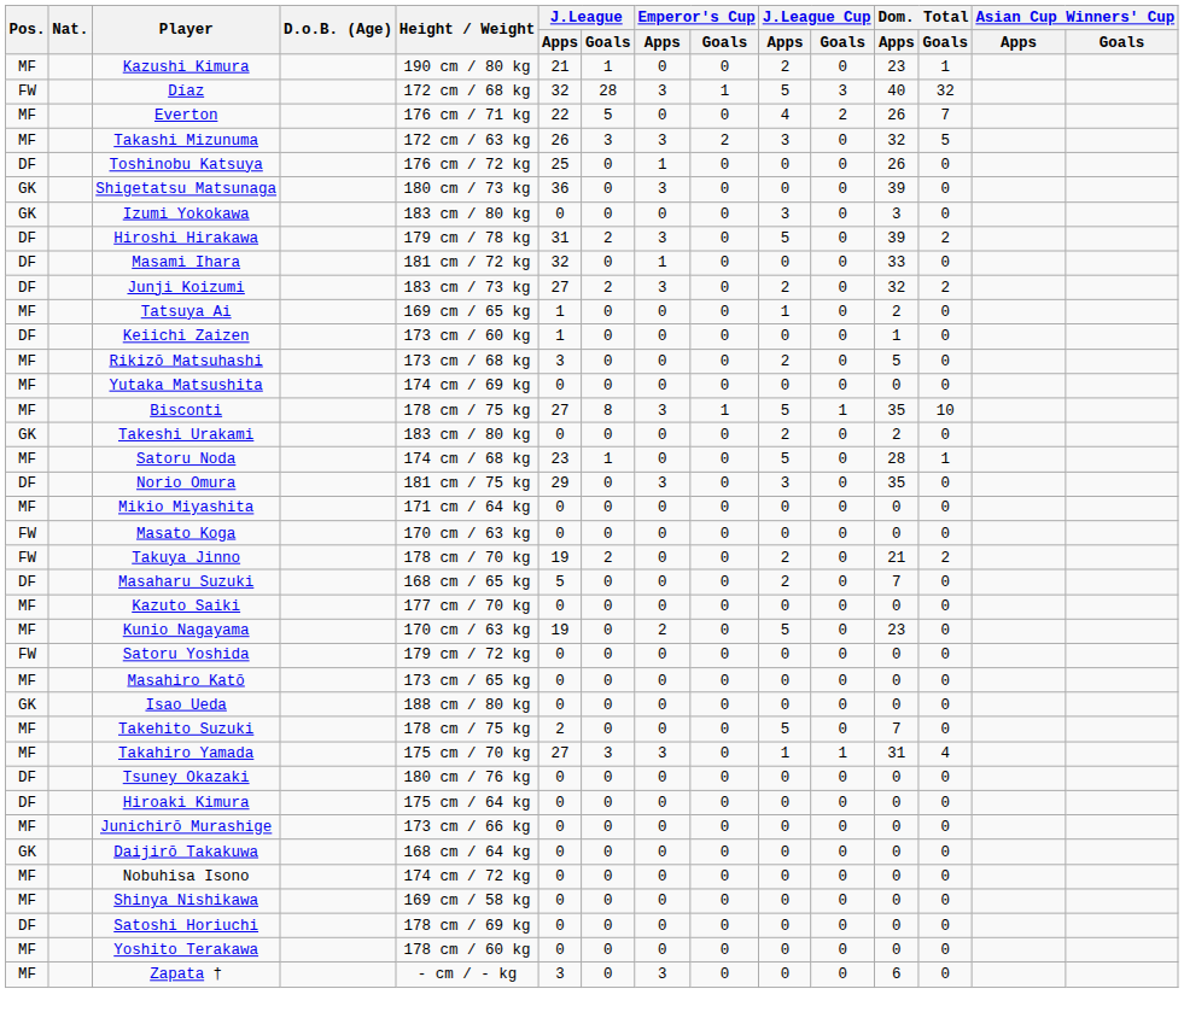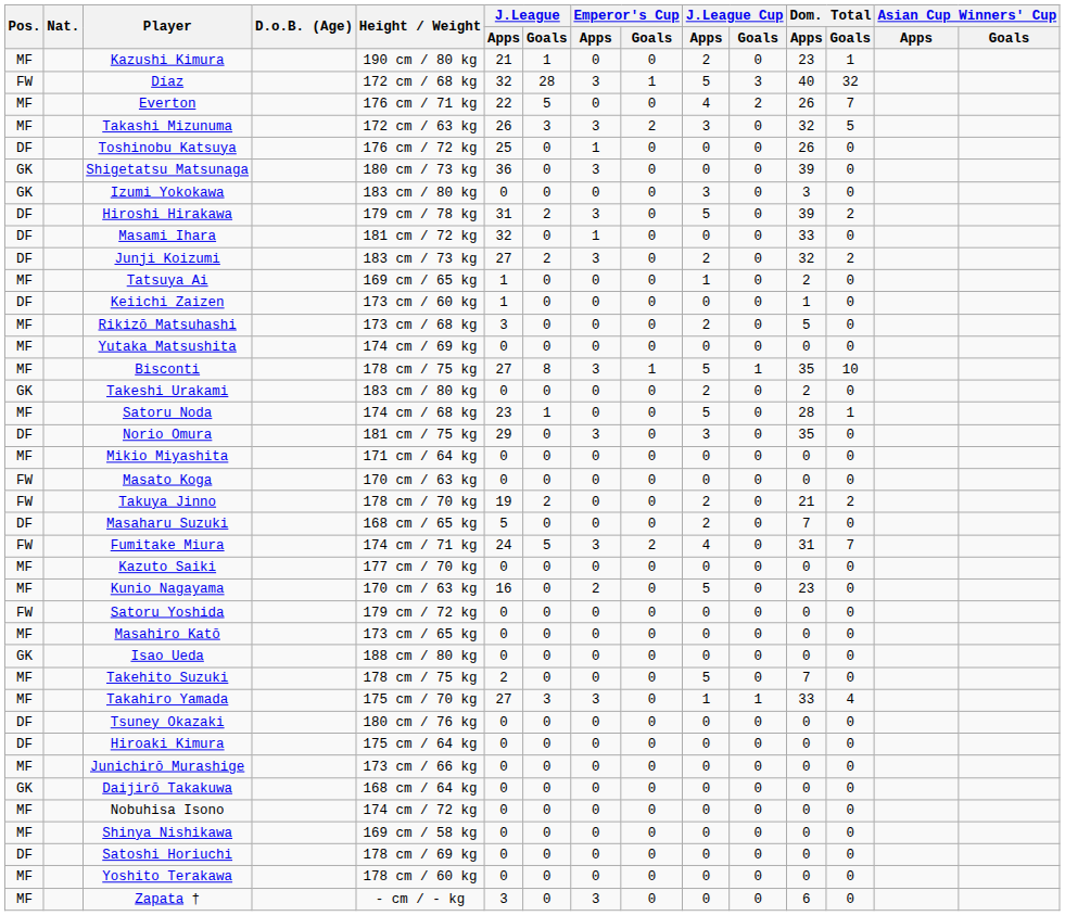+ row: FW | Fumitake Miura | 174 cm / 71 kg | 24 | 5 | 3 | 2 | 4 | 0 | 31 | 7
Kunio Nagayama | J.League / Apps: 19 -> 16
Takahiro Yamada | Dom. Total / Apps: 31 -> 33
